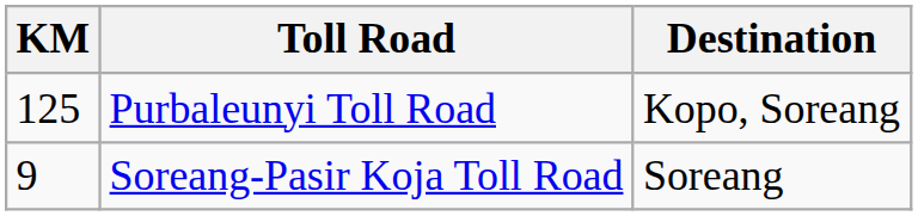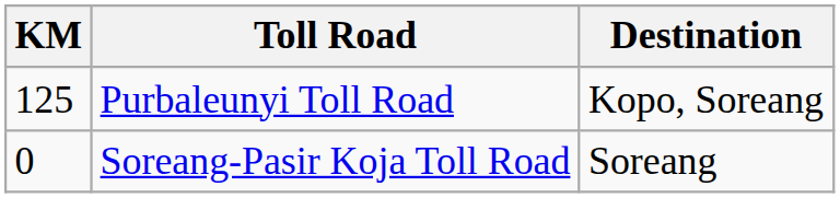Soreang-Pasir Koja Toll Road | KM: 9 -> 0
